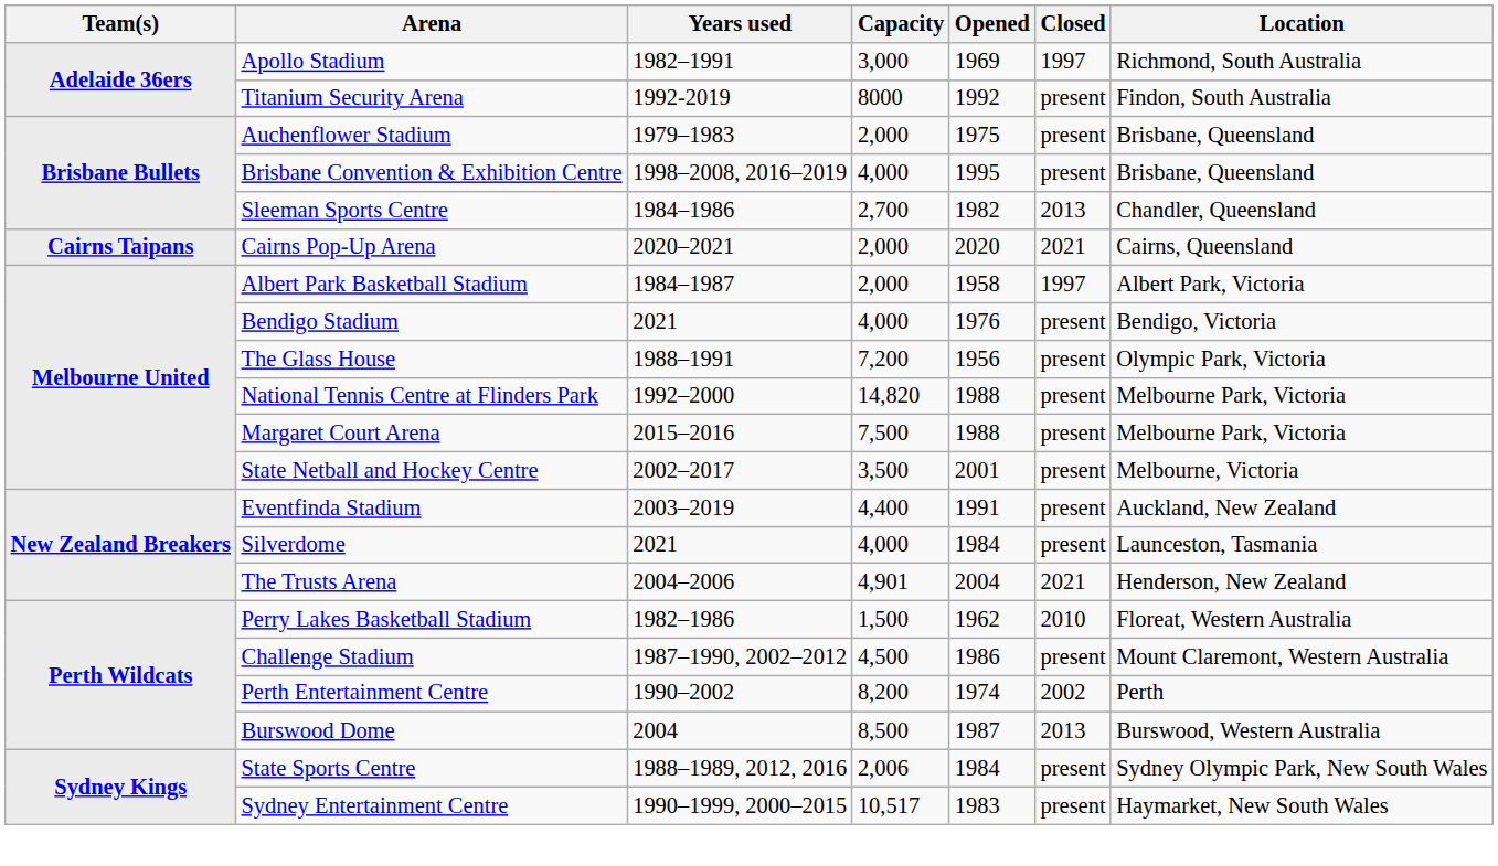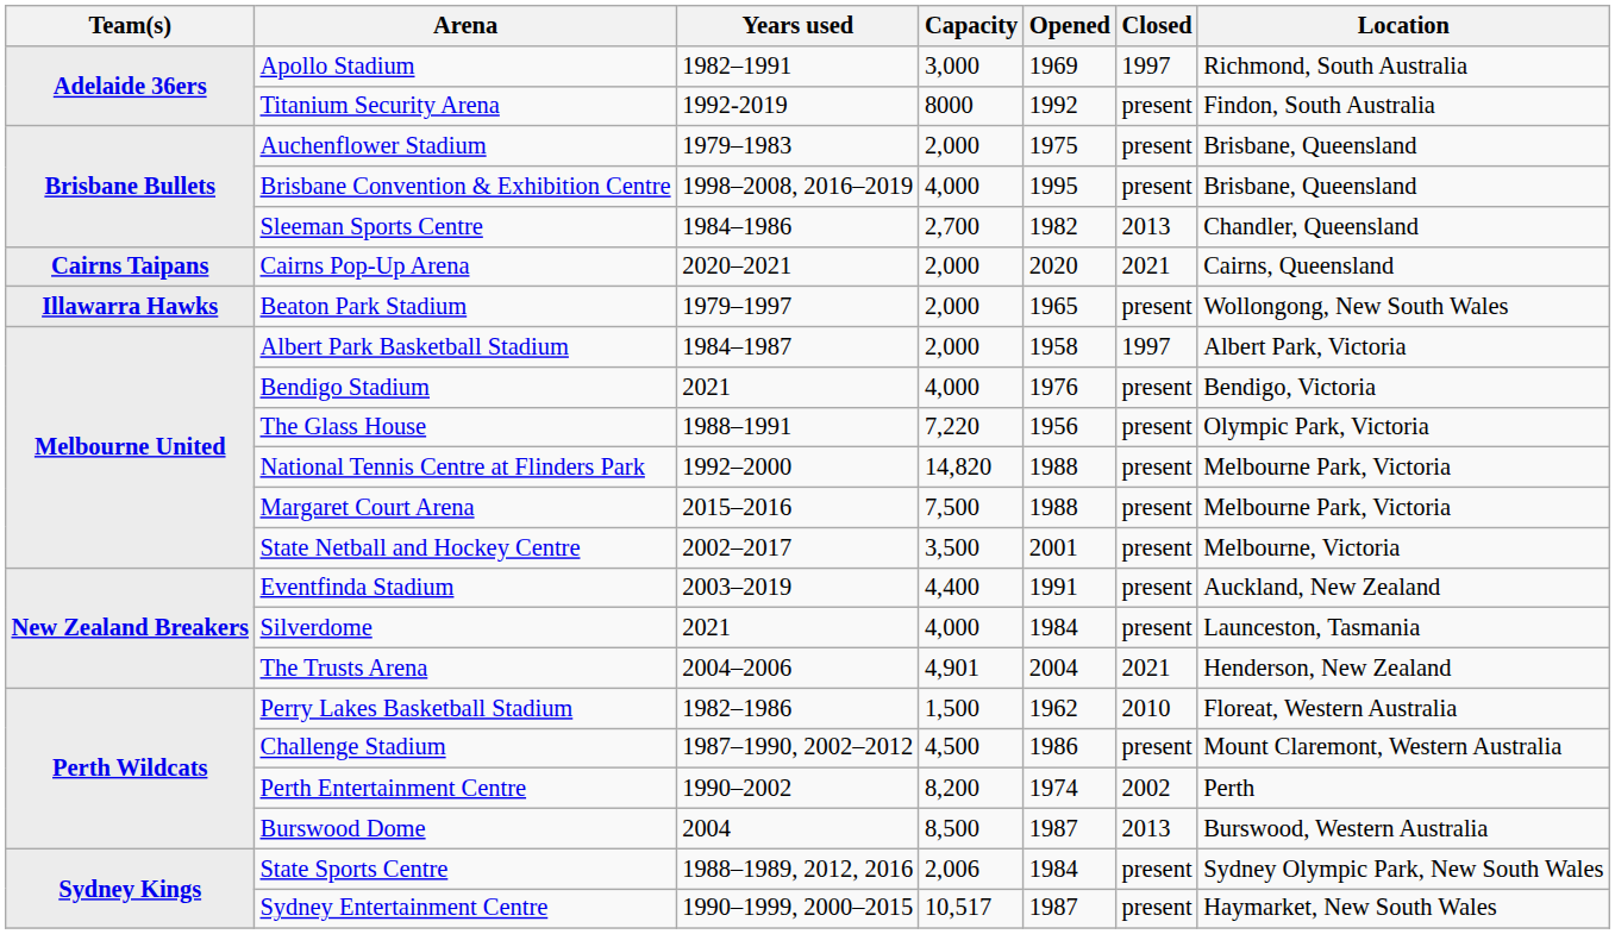+ row: Illawarra Hawks | Beaton Park Stadium | 1979–1997 | 2,000 | 1965 | present | Wollongong, New South Wales
The Glass House | Capacity: 7,200 -> 7,220
Sydney Entertainment Centre | Opened: 1983 -> 1987
